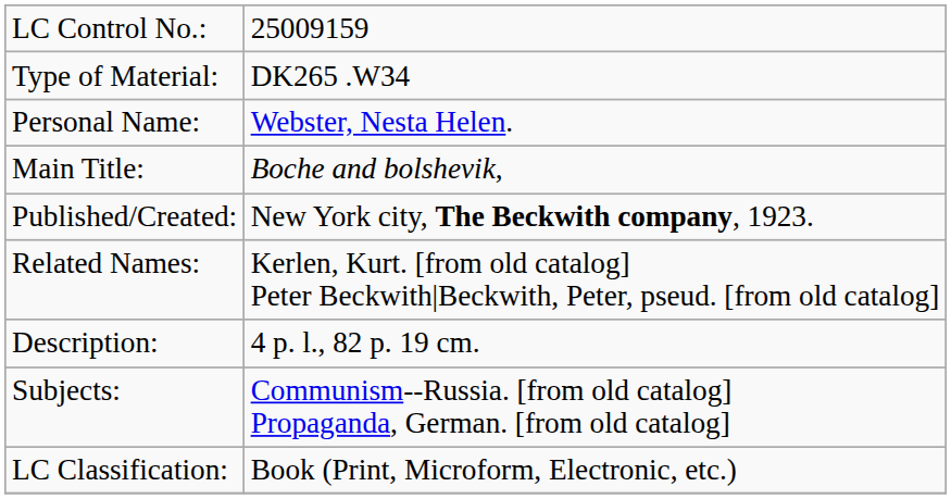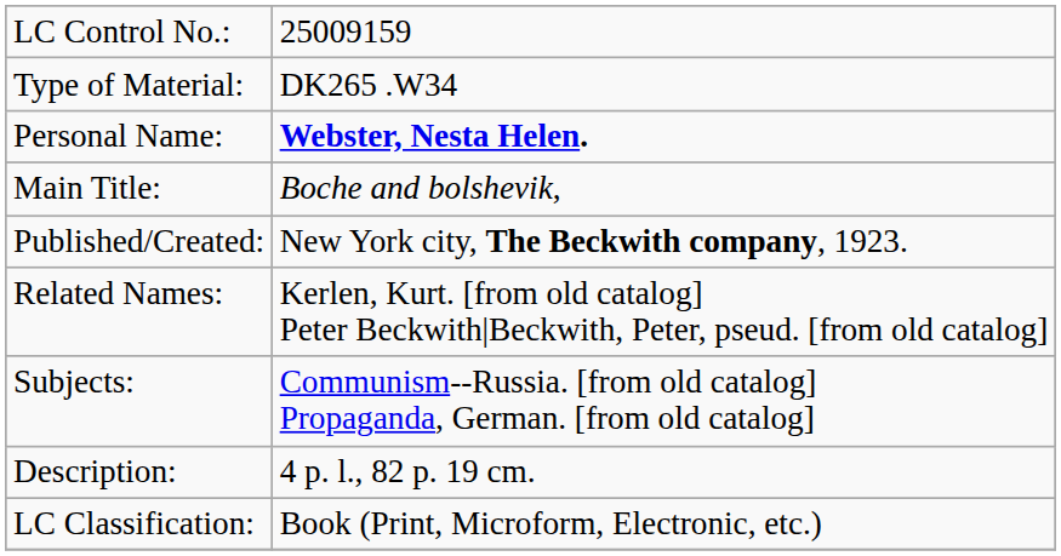Personal Name: | column 2: normal -> bold
rows swapped: Description: <-> Subjects:
